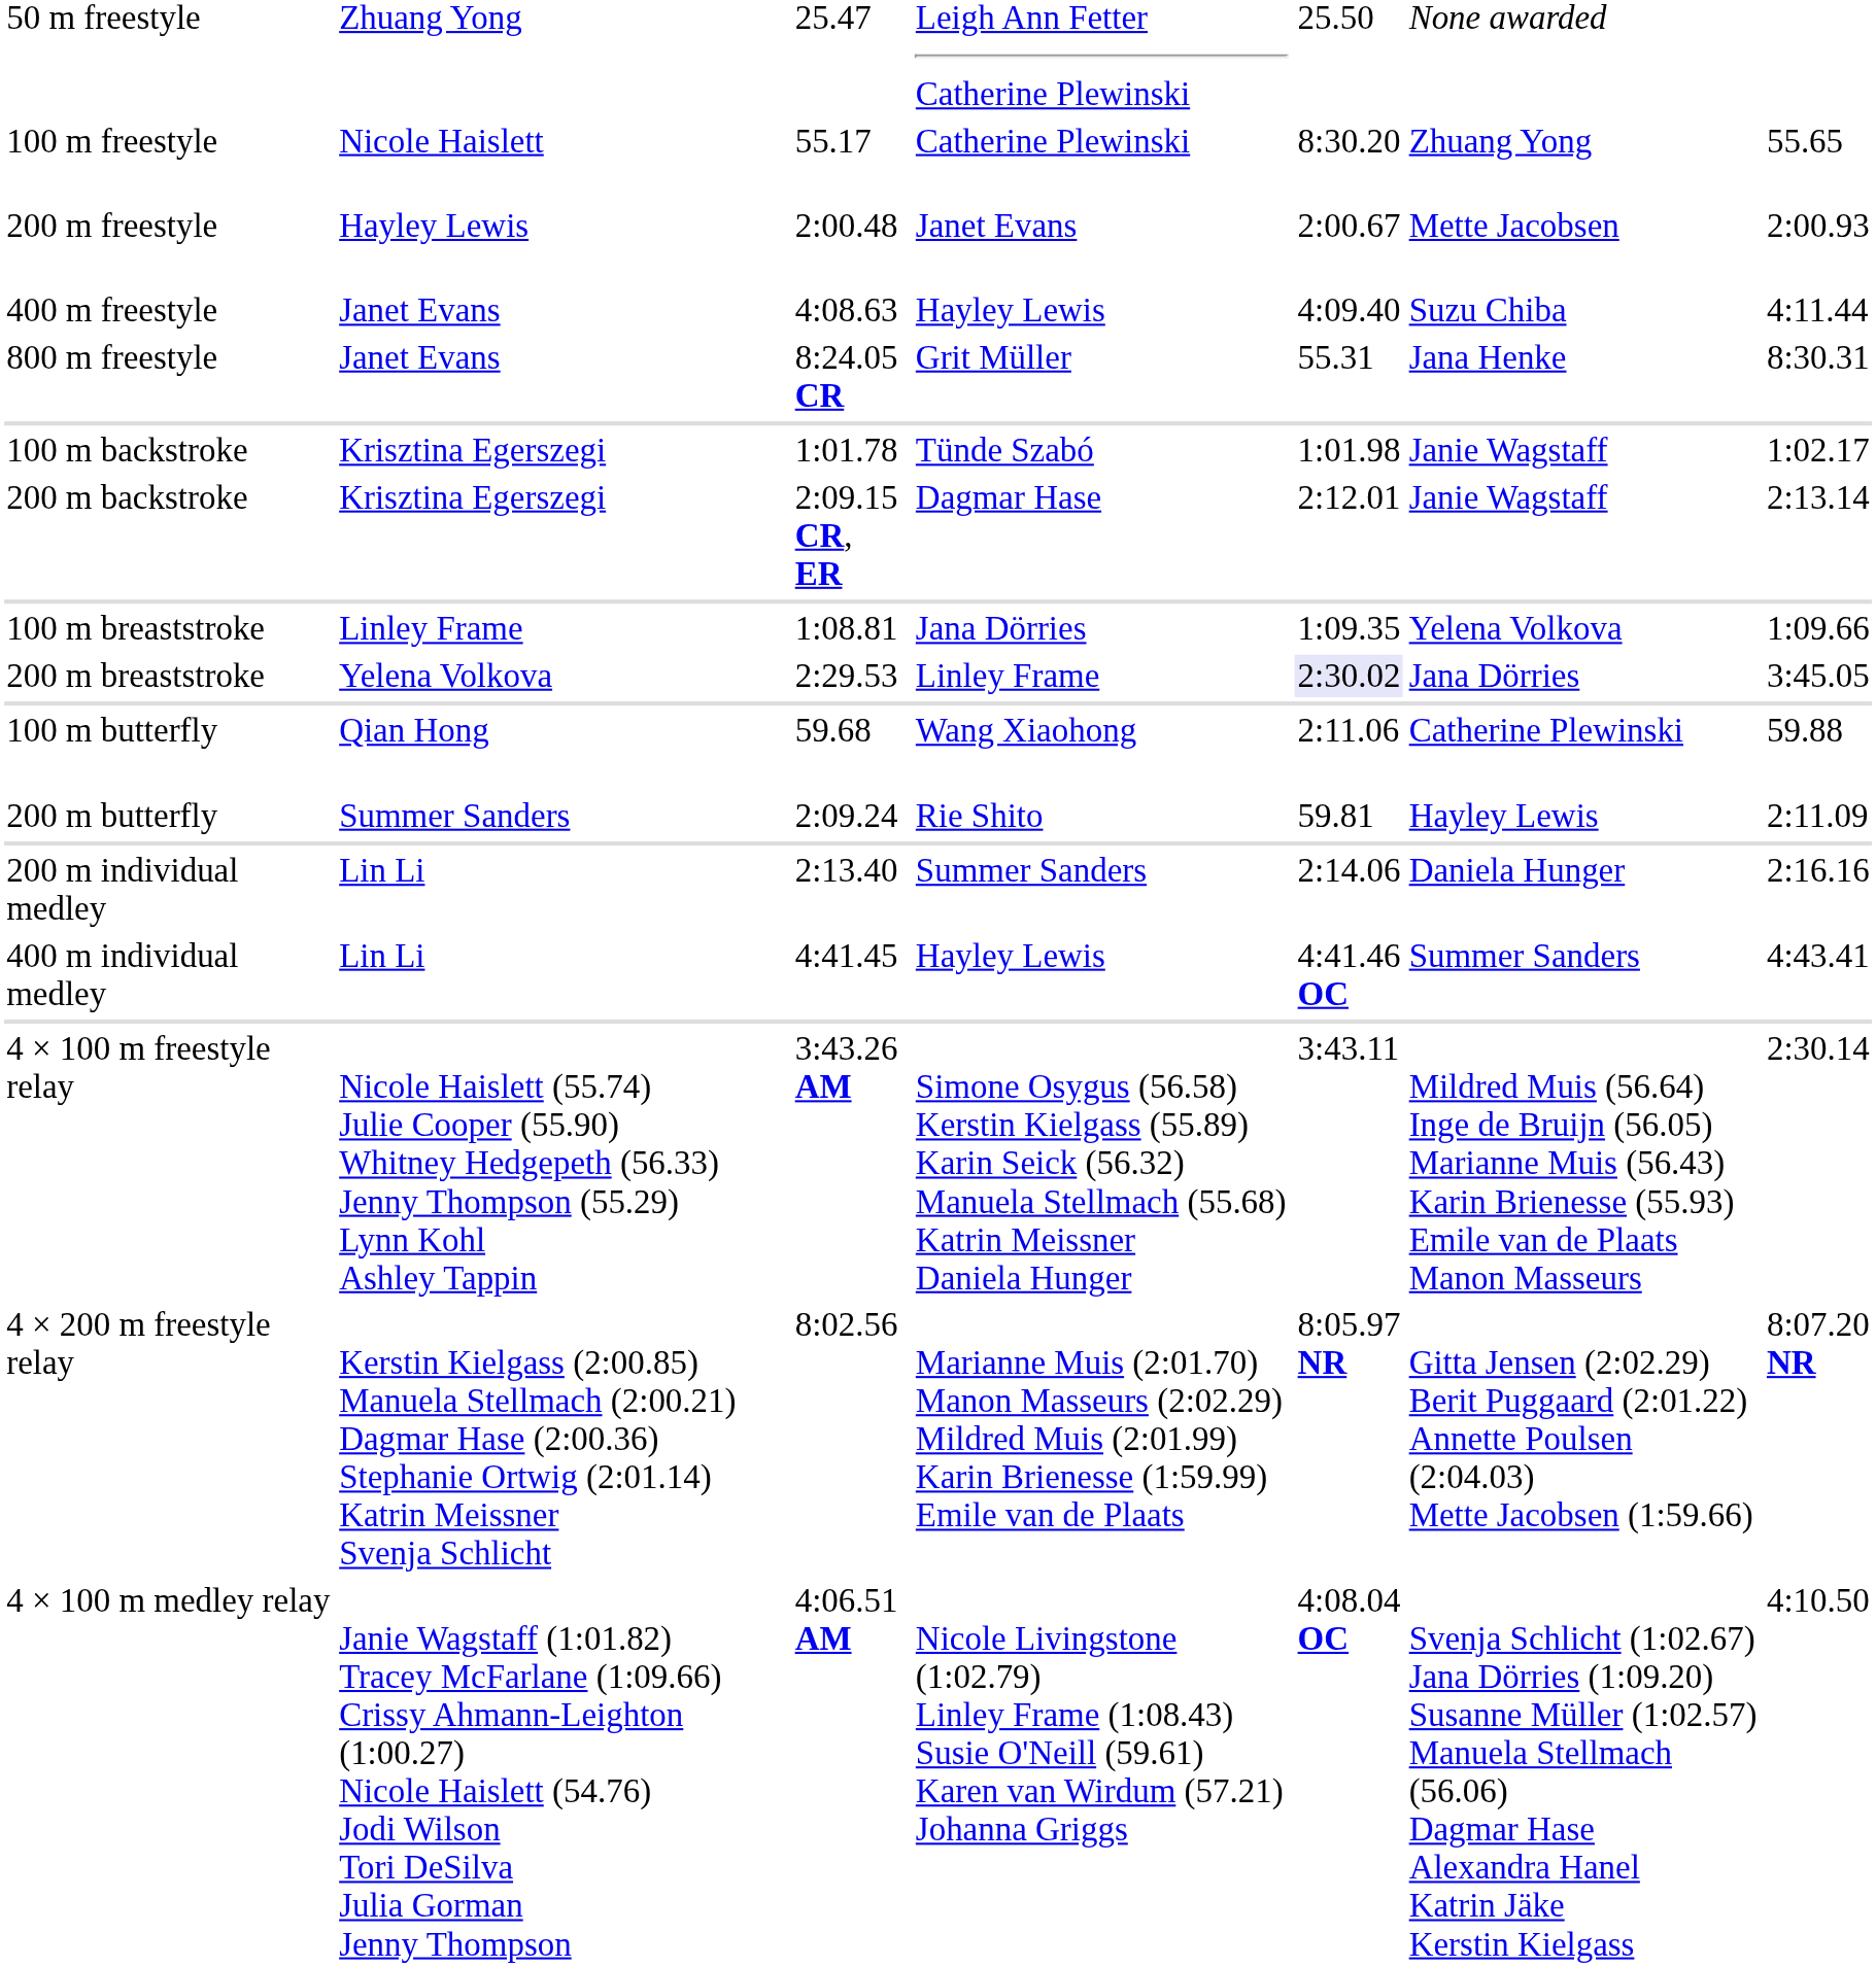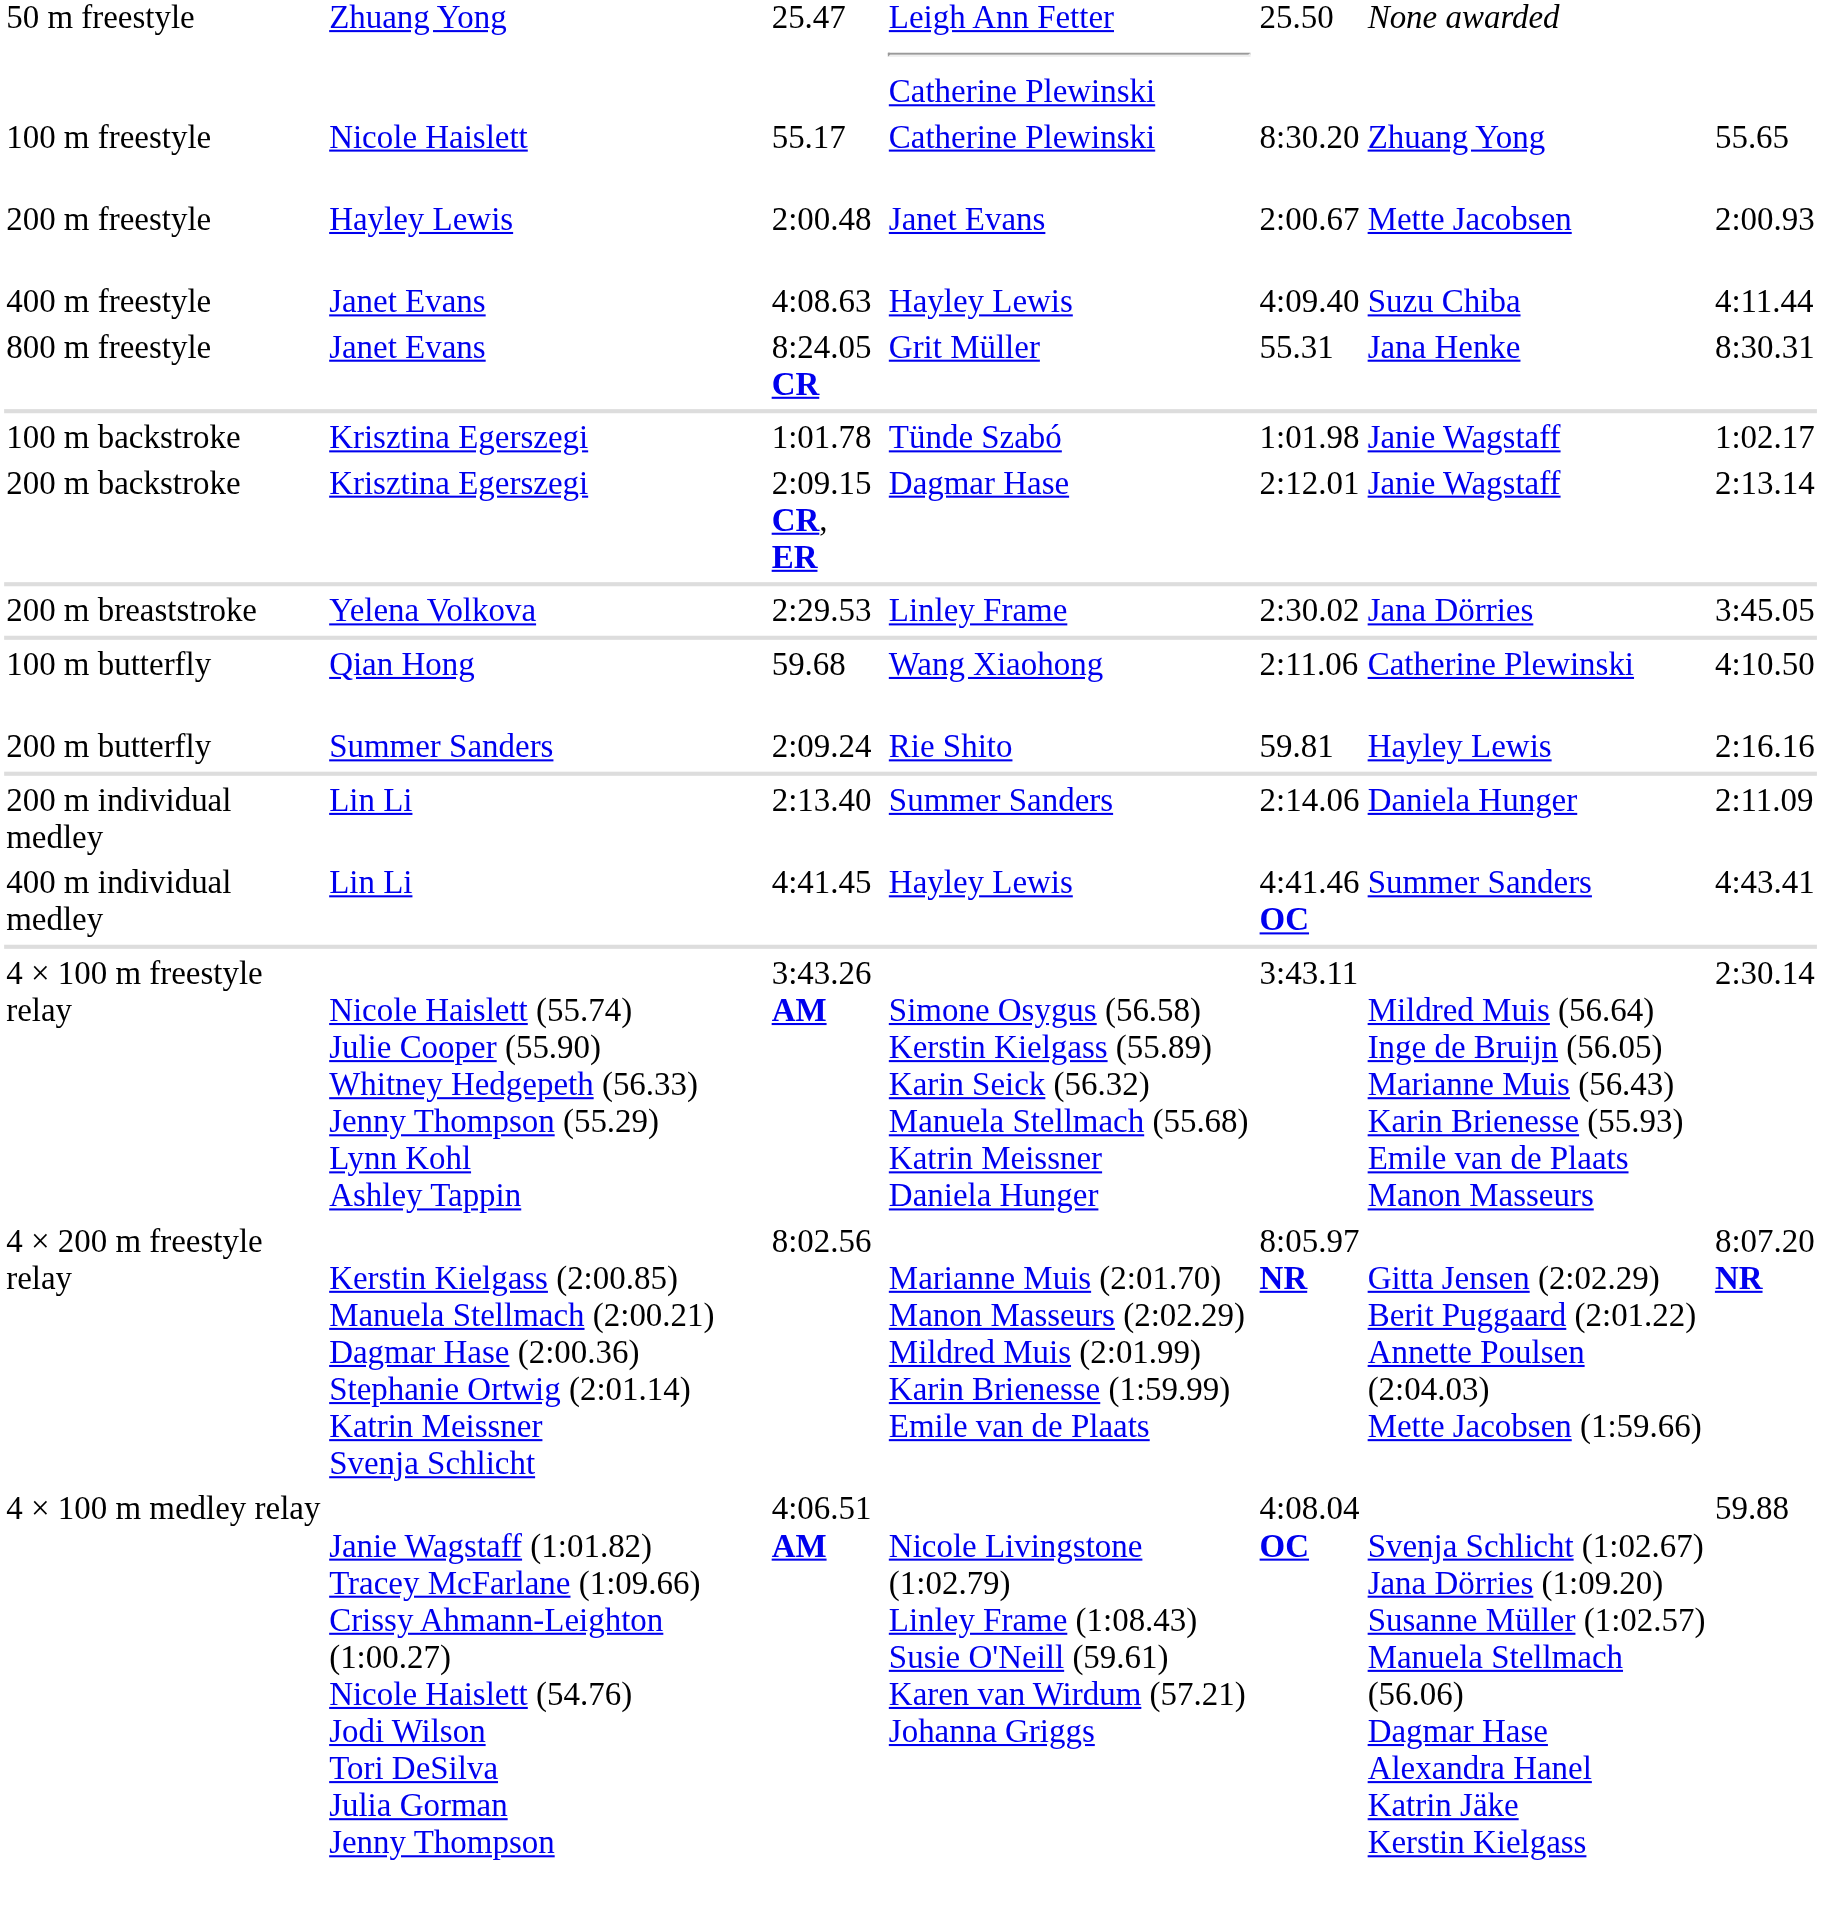- row: 100 m breaststroke | Linley Frame | 1:08.81 | Jana Dörries | 1:09.35 | Yelena Volkova | 1:09.66
200 m breaststroke | column 5: lavender background -> no background
100 m butterfly | column 7: 59.88 -> 4:10.50
200 m butterfly | column 7: 2:11.09 -> 2:16.16
200 m individual medley | column 7: 2:16.16 -> 2:11.09
4 × 100 m medley relay | column 7: 4:10.50 -> 59.88
